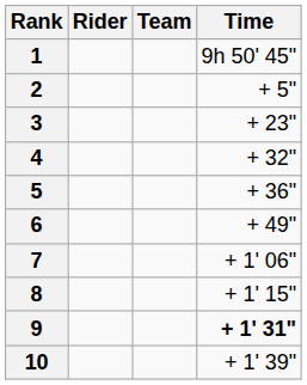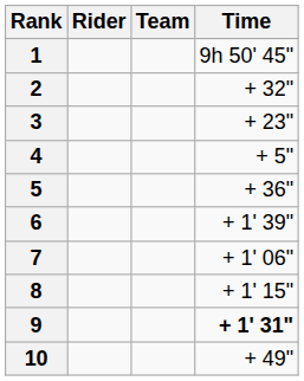2 | Time: + 5" -> + 32"
4 | Time: + 32" -> + 5"
6 | Time: + 49" -> + 1' 39"
10 | Time: + 1' 39" -> + 49"
